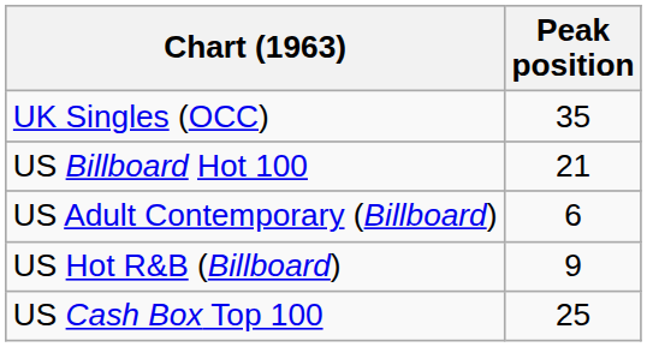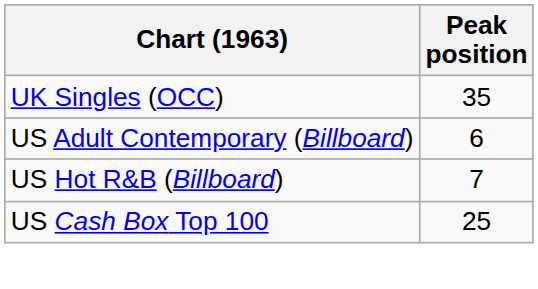- row: US Billboard Hot 100 | 21
US Hot R&B (Billboard) | Peak position: 9 -> 7
